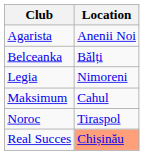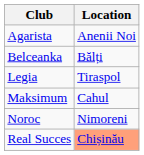Legia | Location: Nimoreni -> Tiraspol
Noroc | Location: Tiraspol -> Nimoreni
